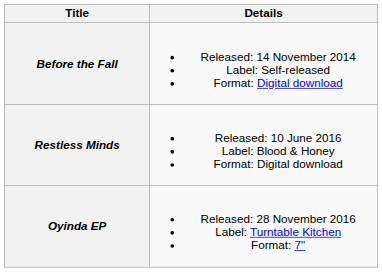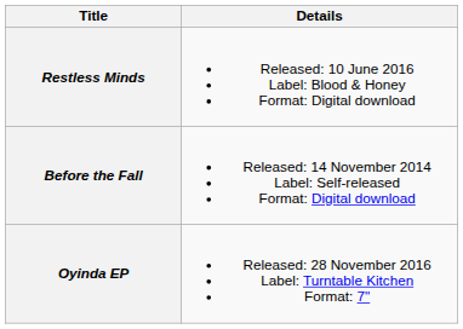rows swapped: Before the Fall <-> Restless Minds
